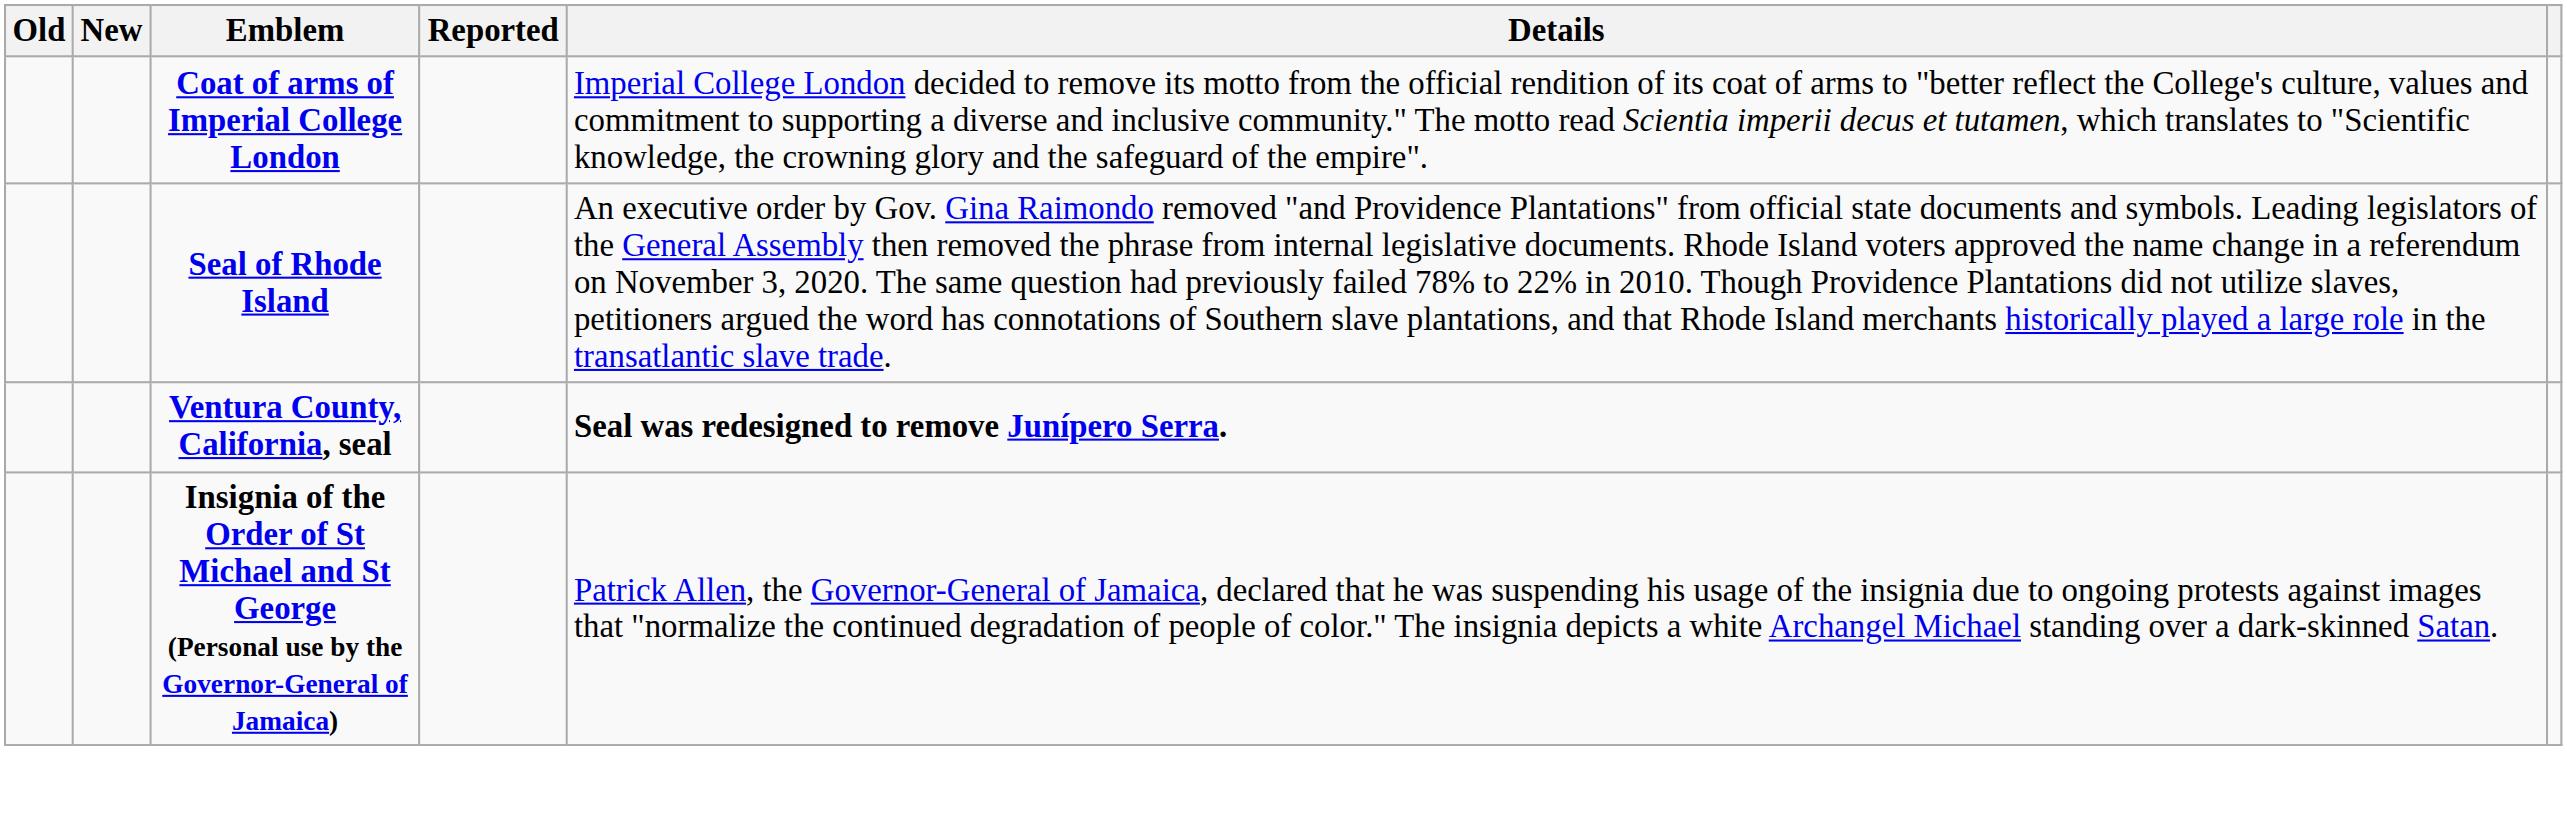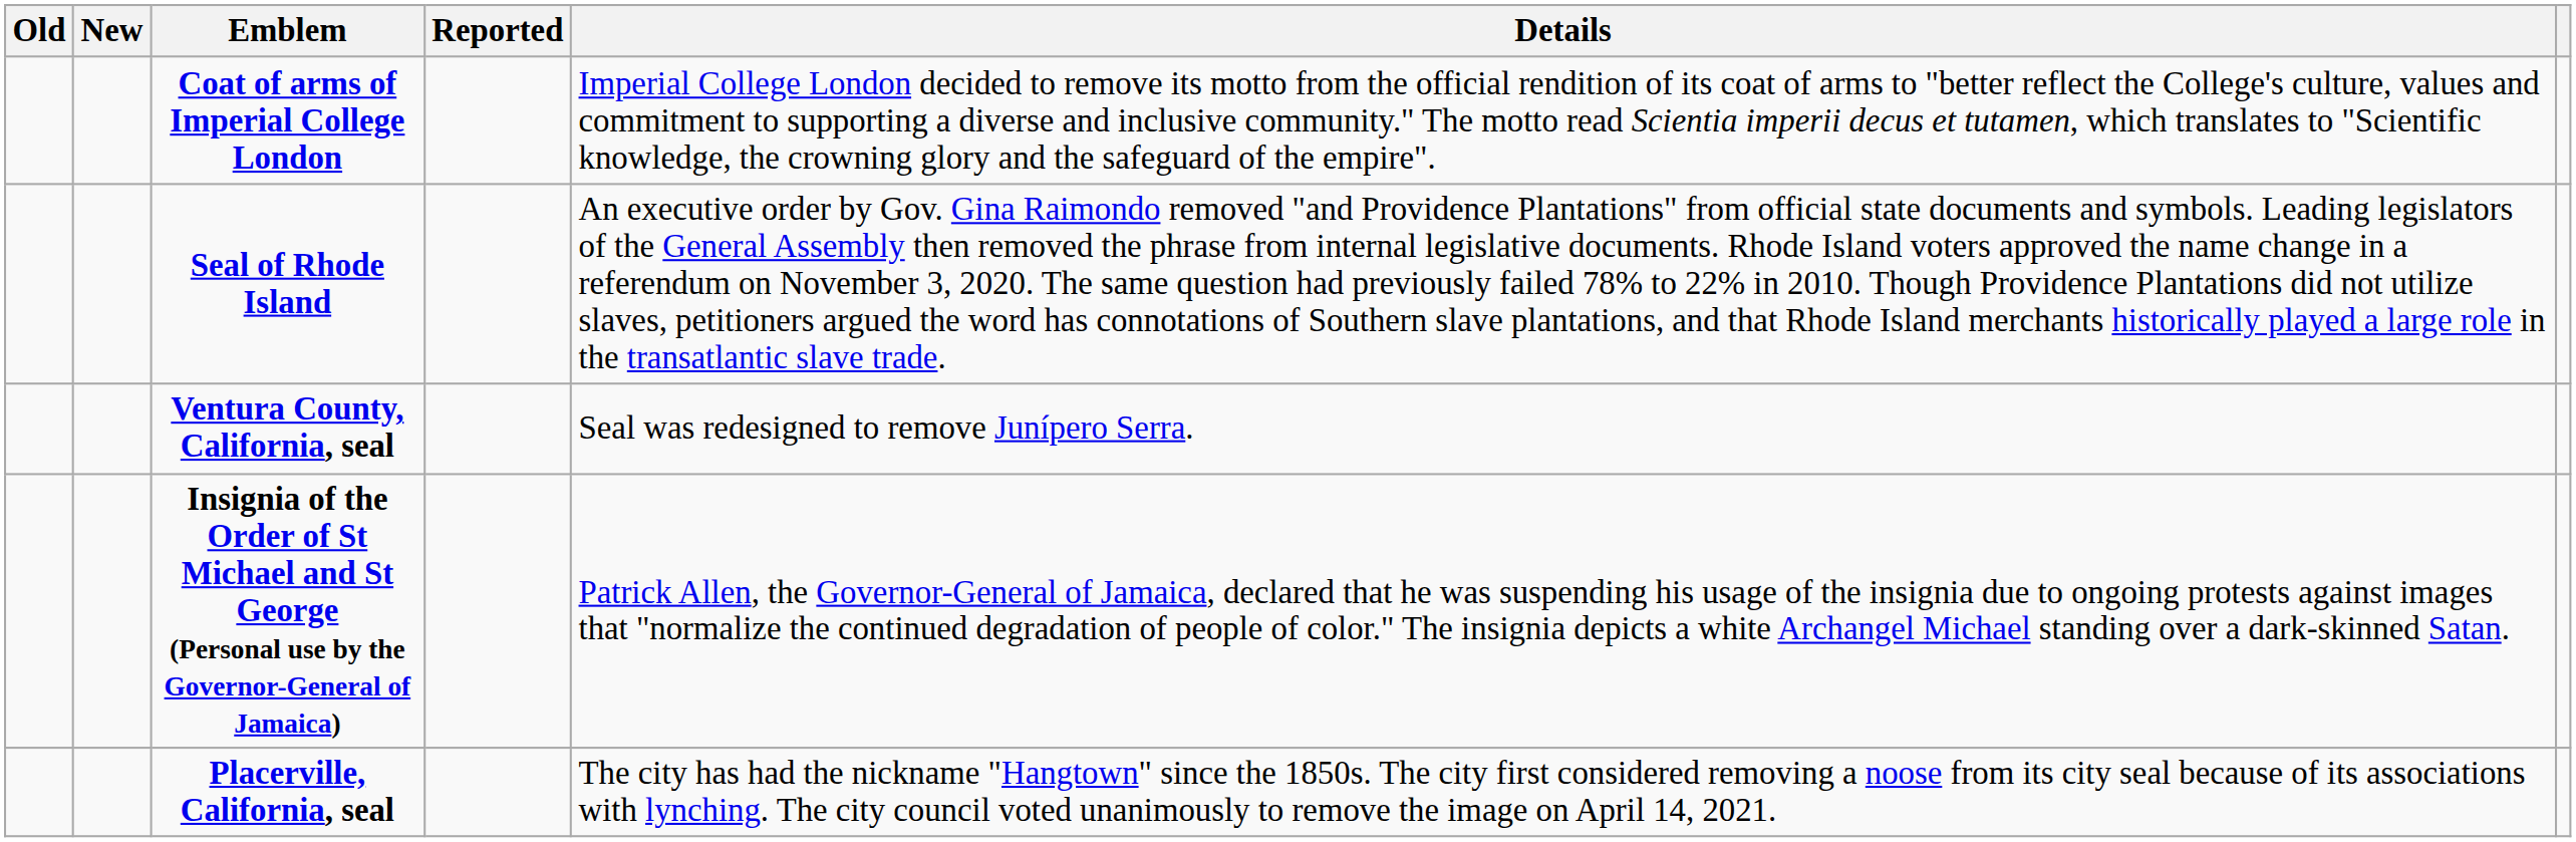Ventura County, California, seal | Details: bold -> normal
+ row: Placerville, California, seal | The city has had the nickname "Hangtown" since the 1850s. The city first considered removing a noose from its city seal because of its associations with lynching. The city council voted unanimously to remove the image on April 14, 2021.
